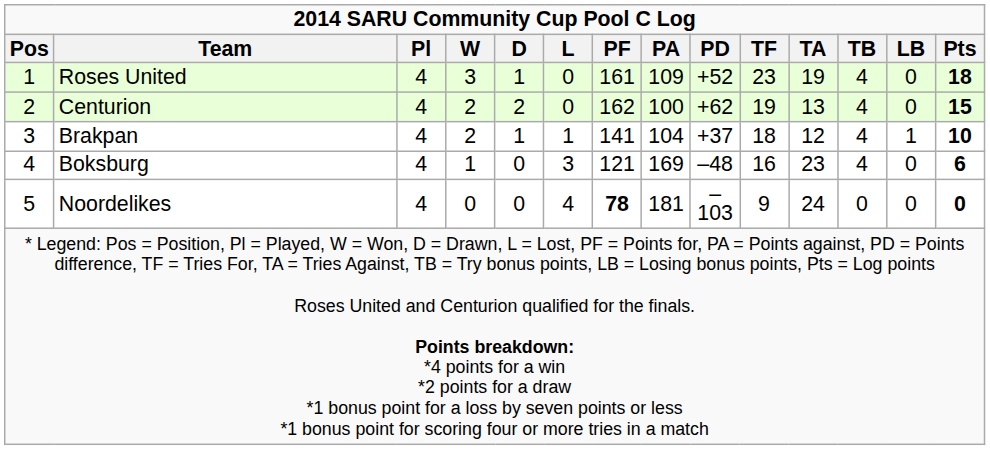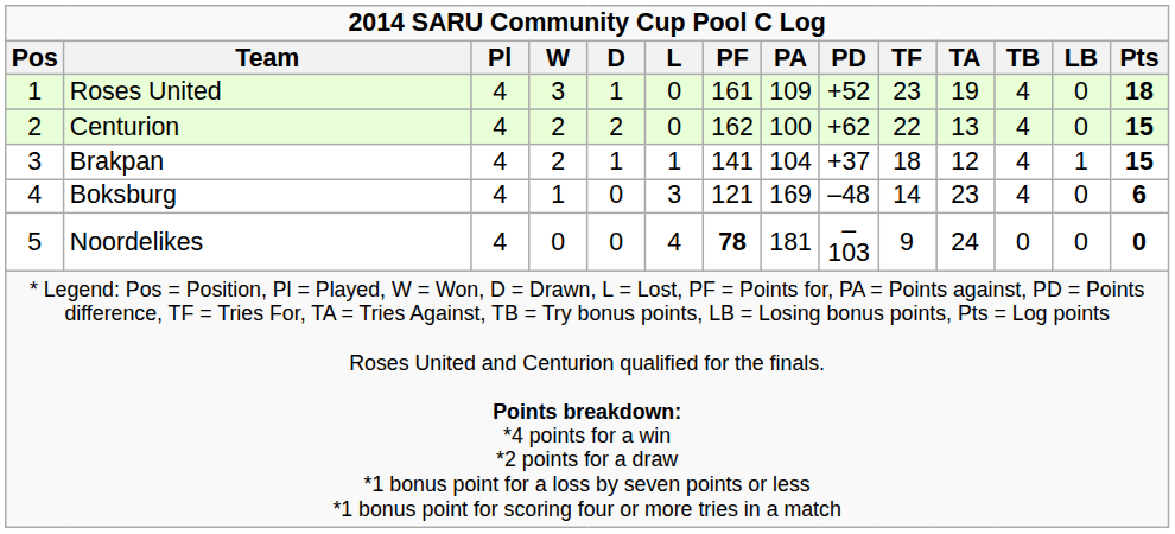Centurion | TF: 19 -> 22
Brakpan | Pts: 10 -> 15
Boksburg | TF: 16 -> 14
